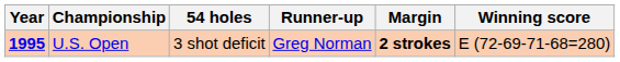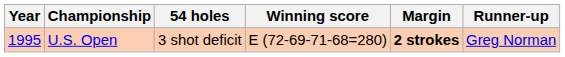columns swapped: Winning score <-> Runner-up
U.S. Open | Year: bold -> normal
